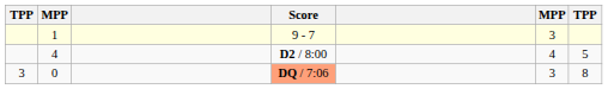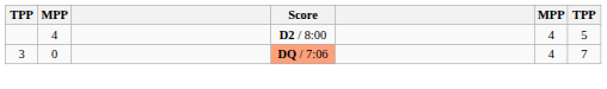- row: 1 | 9 - 7 | 3
0 | column 6: 3 -> 4
0 | column 7: 8 -> 7
